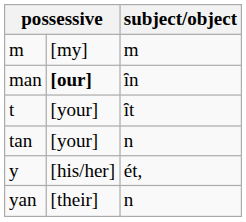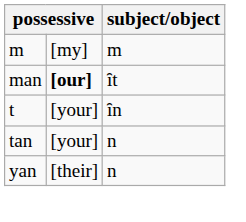man | subject/object: ȋn -> ȋt
t | subject/object: ȋt -> ȋn
- row: y | [his/her] | ét,
